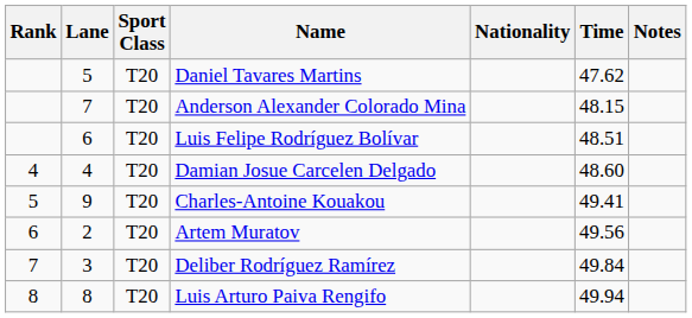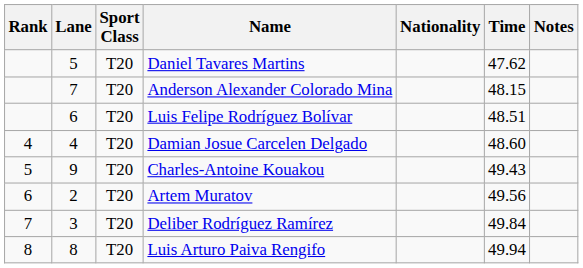Charles-Antoine Kouakou | Time: 49.41 -> 49.43
